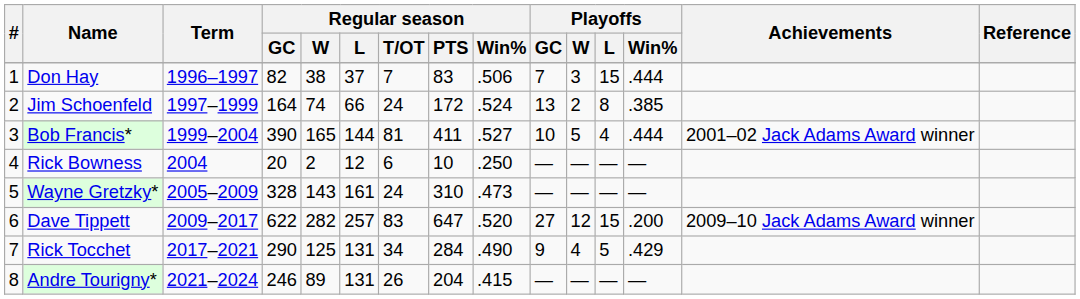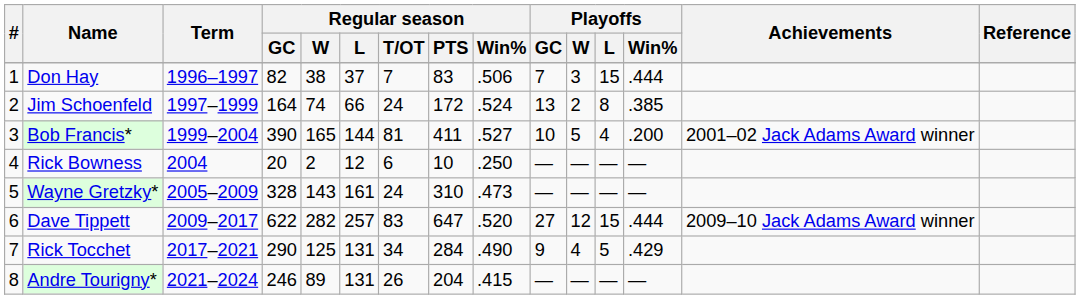Bob Francis* | Playoffs / Win%: .444 -> .200
Dave Tippett | Playoffs / Win%: .200 -> .444
